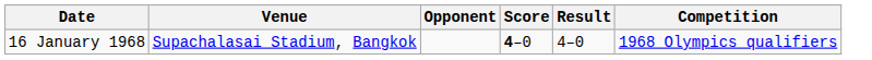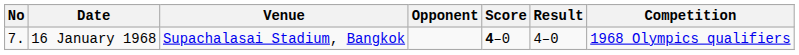+ column: No | 7.
